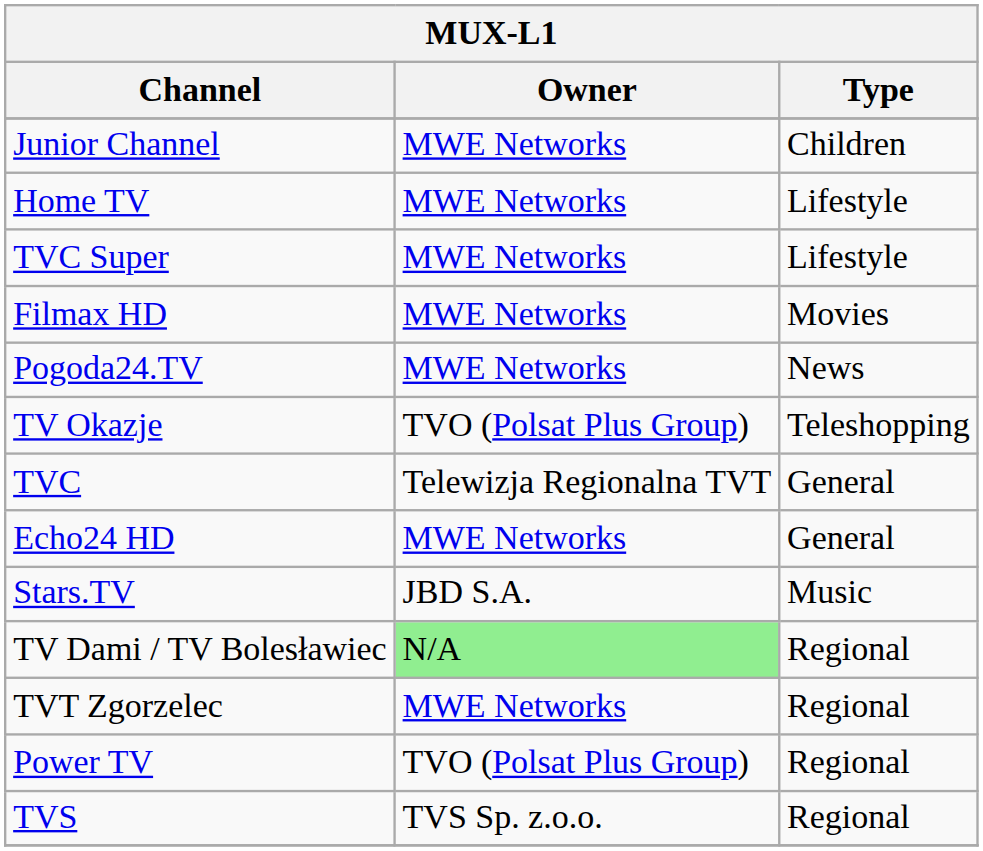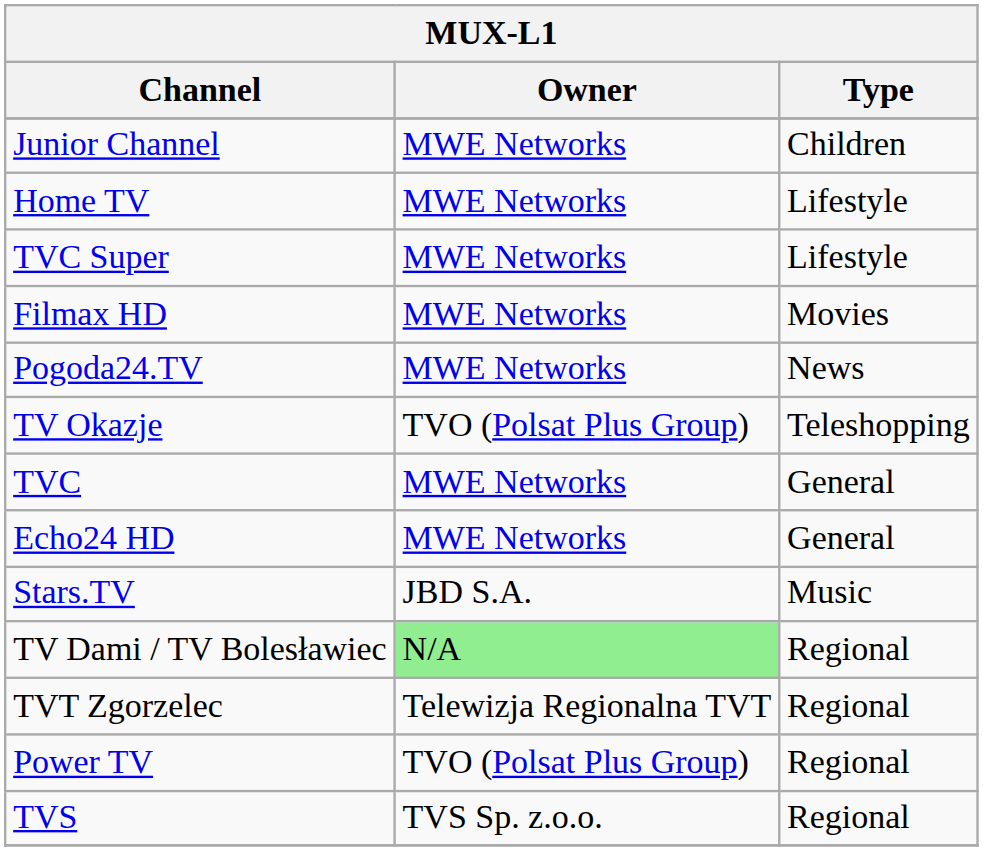TVC | Owner: Telewizja Regionalna TVT -> MWE Networks
TVT Zgorzelec | Owner: MWE Networks -> Telewizja Regionalna TVT
